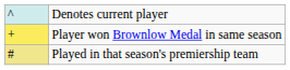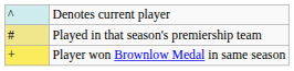rows swapped: Player won Brownlow Medal in same season <-> Played in that season's premiership team
